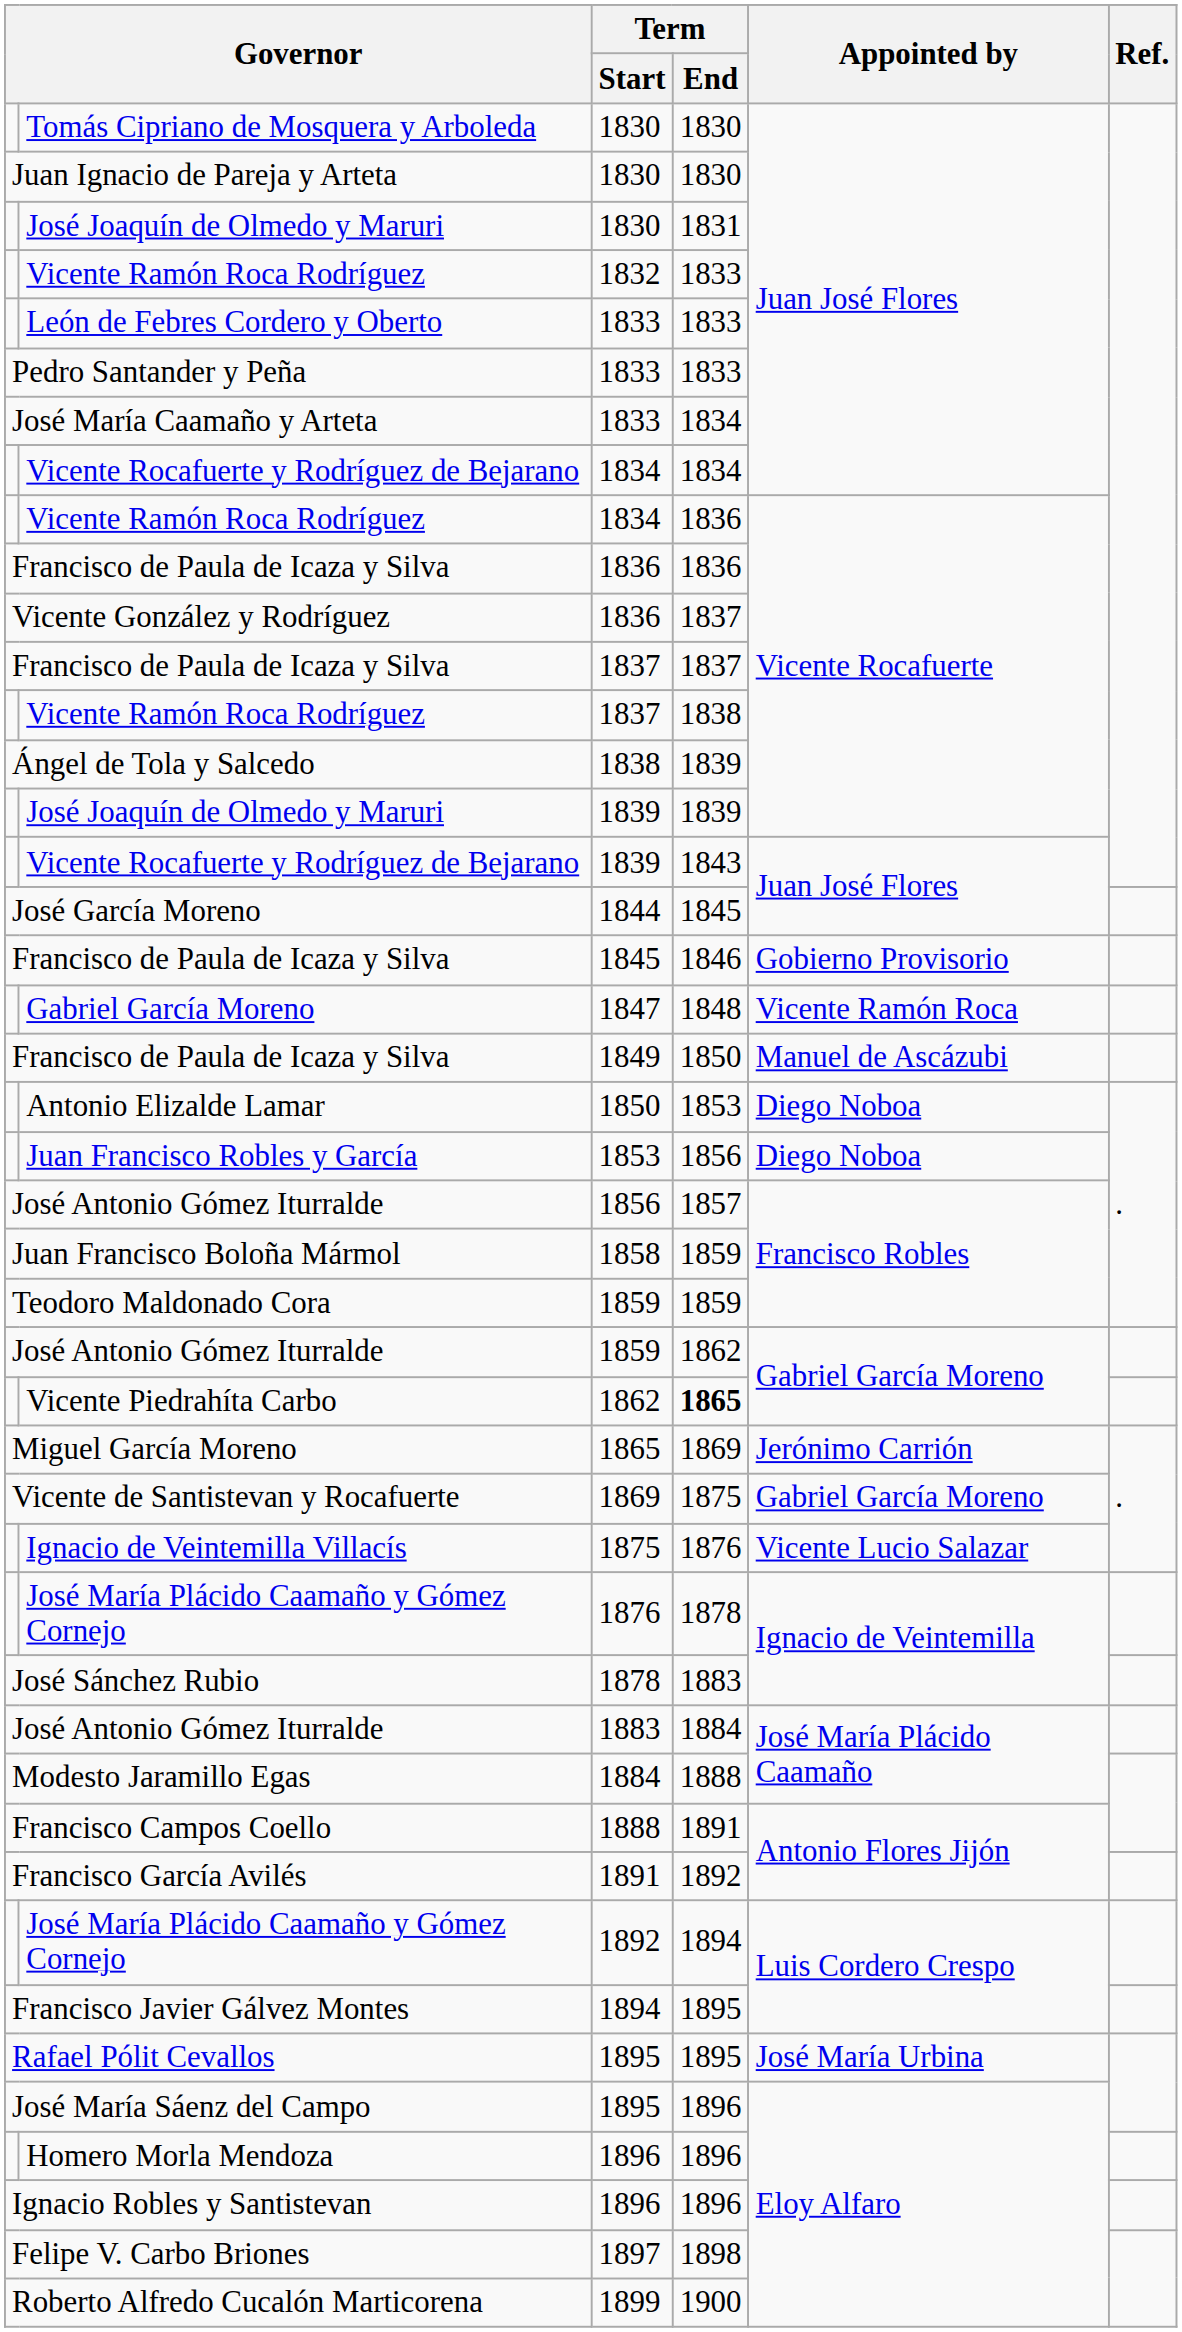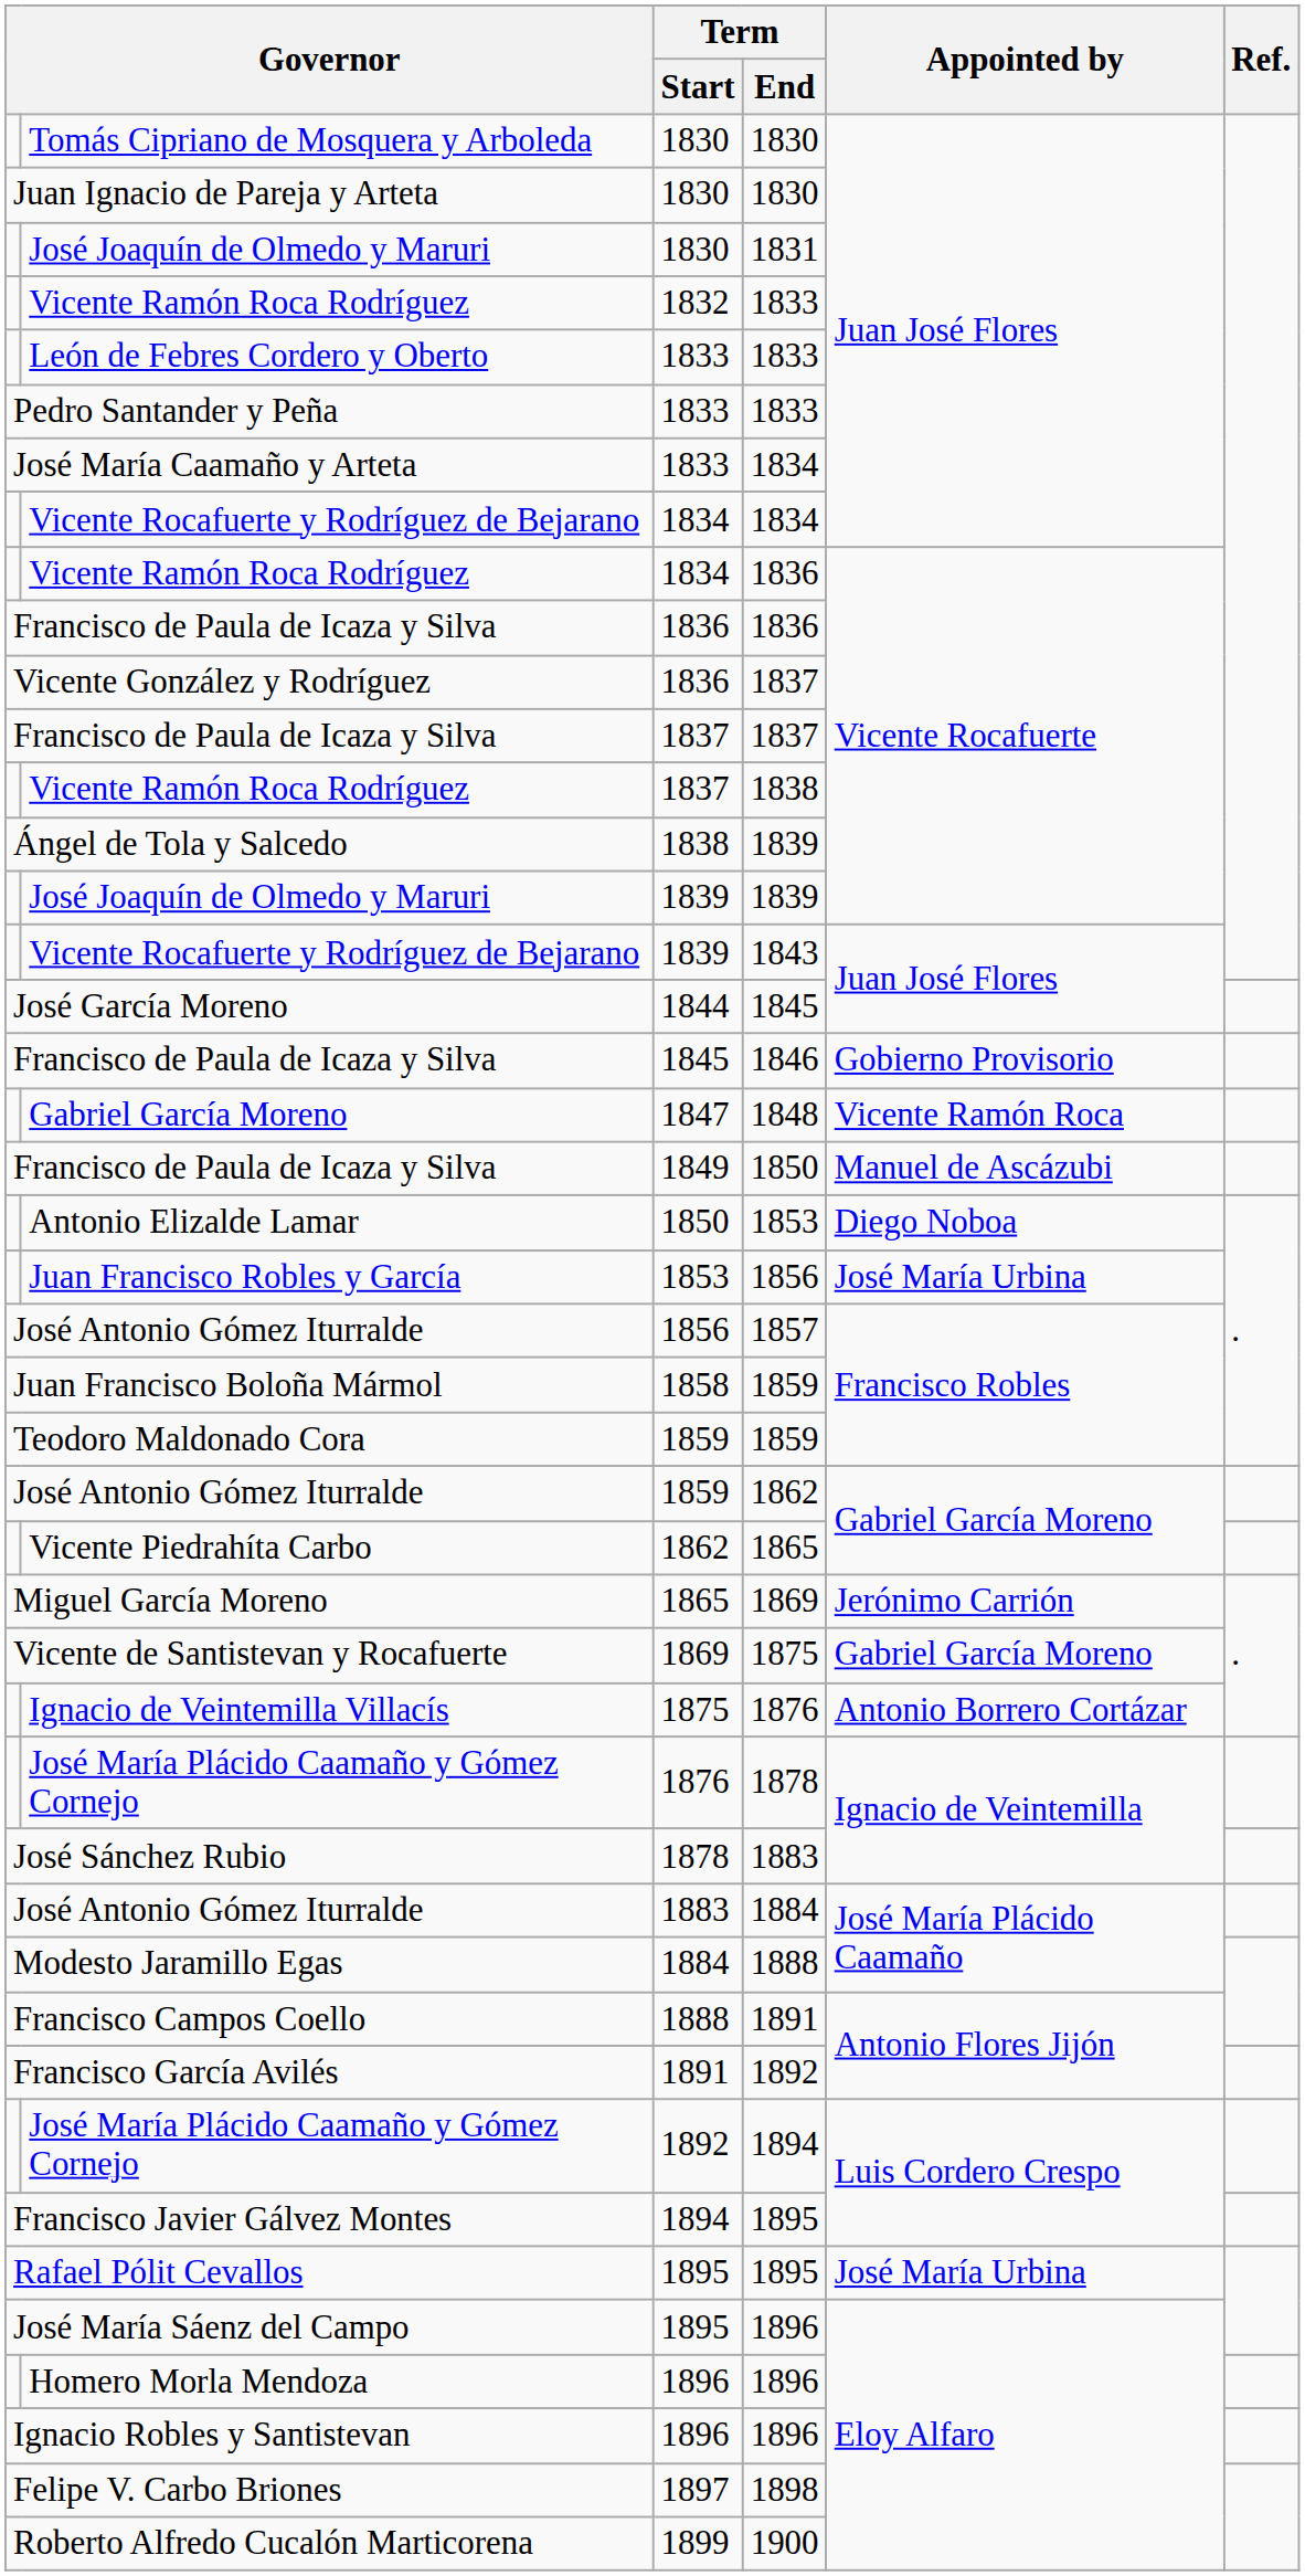Juan Francisco Robles y García | Appointed by: Diego Noboa -> José María Urbina
Vicente Piedrahíta Carbo | Term / End: bold -> normal
Ignacio de Veintemilla Villacís | Appointed by: Vicente Lucio Salazar -> Antonio Borrero Cortázar
